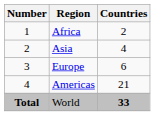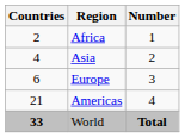columns swapped: Number <-> Countries
